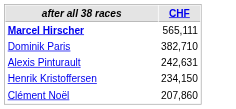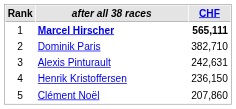+ column: Rank | 1 | 2 | 3 | 4 | 5
Marcel Hirscher | CHF: normal -> bold
Henrik Kristoffersen | CHF: 234,150 -> 236,150
